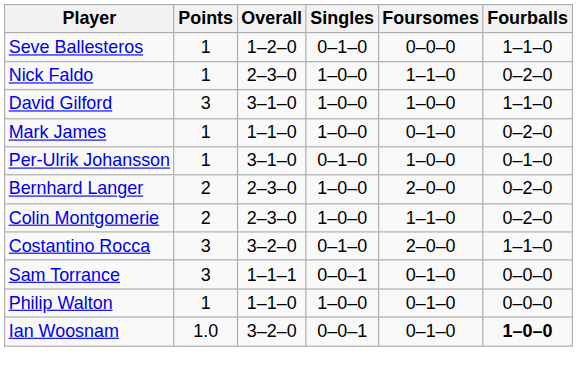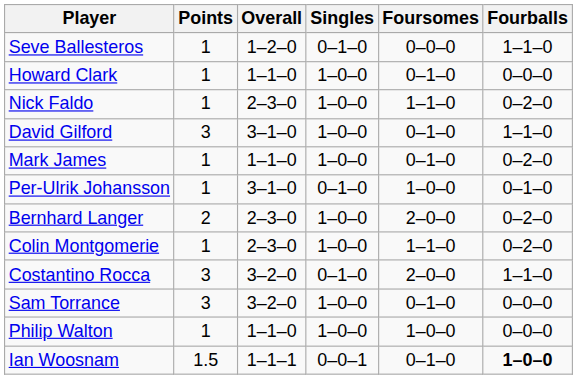+ row: Howard Clark | 1 | 1–1–0 | 1–0–0 | 0–1–0 | 0–0–0
David Gilford | Foursomes: 1–0–0 -> 0–1–0
Colin Montgomerie | Points: 2 -> 1
Sam Torrance | Overall: 1–1–1 -> 3–2–0
Sam Torrance | Singles: 0–0–1 -> 1–0–0
Philip Walton | Foursomes: 0–1–0 -> 1–0–0
Ian Woosnam | Points: 1.0 -> 1.5
Ian Woosnam | Overall: 3–2–0 -> 1–1–1
